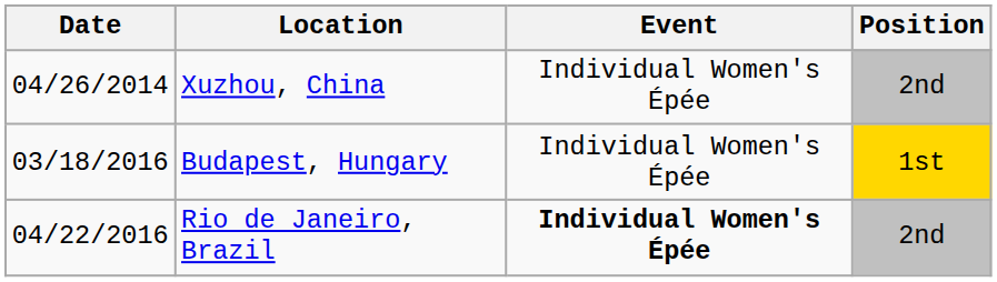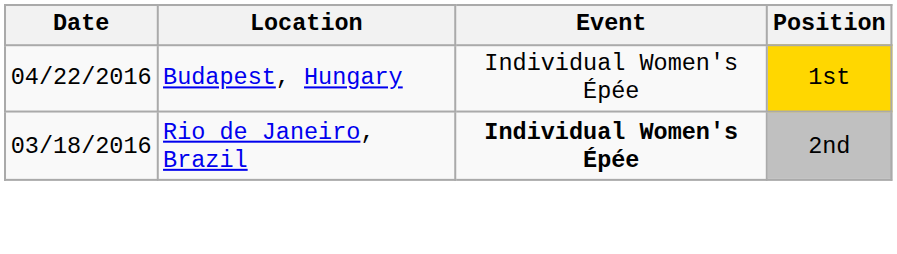- row: 04/26/2014 | Xuzhou, China | Individual Women's Épée | 2nd
Budapest, Hungary | Date: 03/18/2016 -> 04/22/2016
Rio de Janeiro, Brazil | Date: 04/22/2016 -> 03/18/2016
